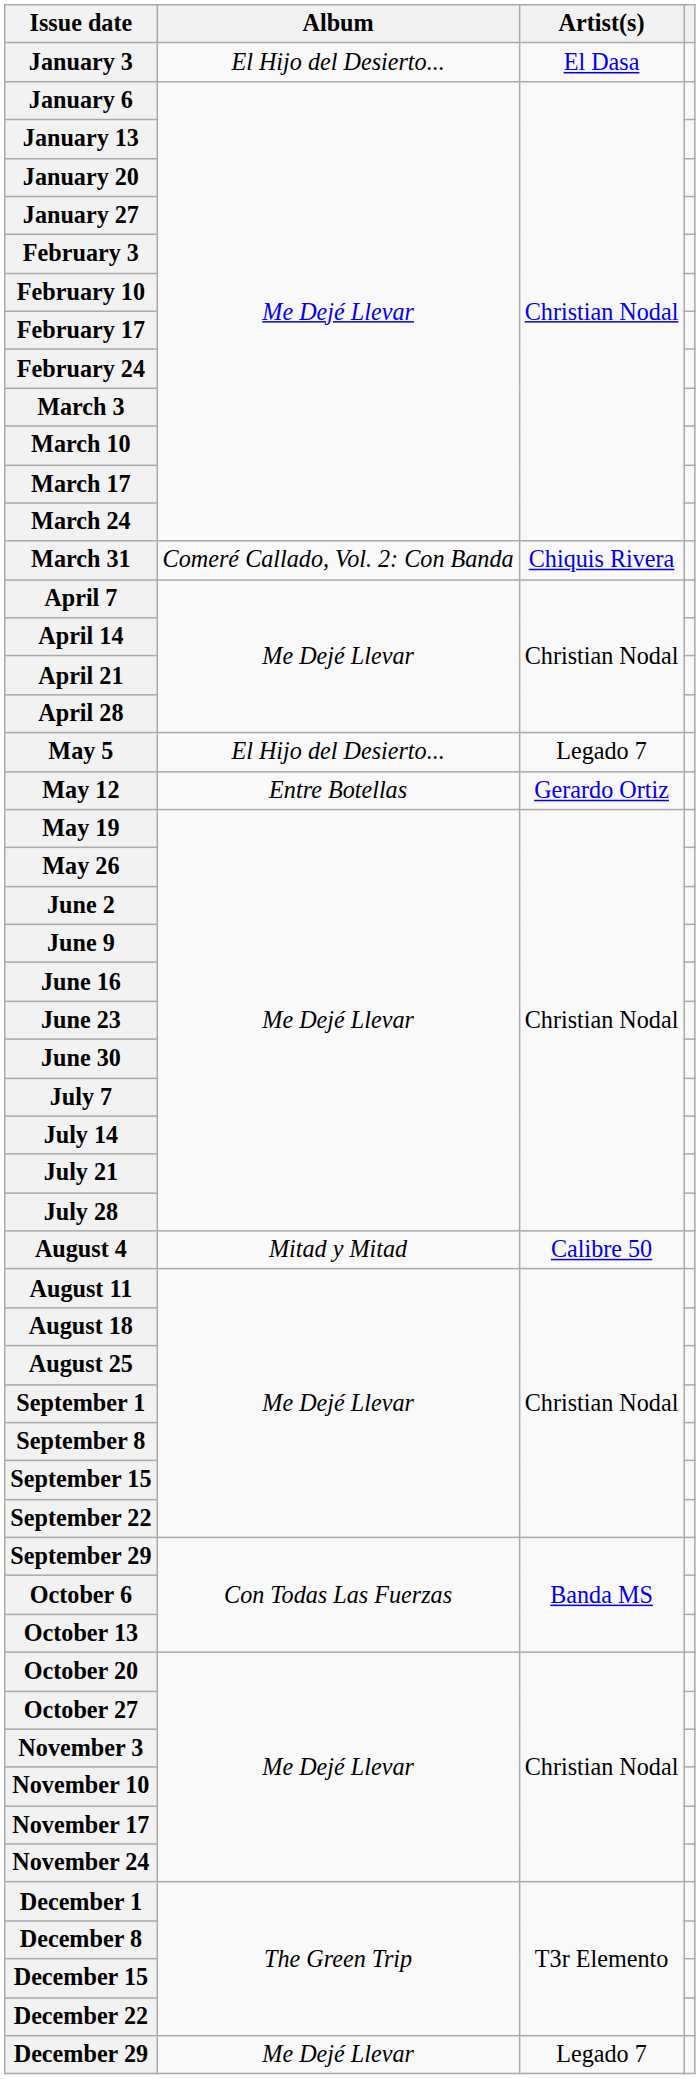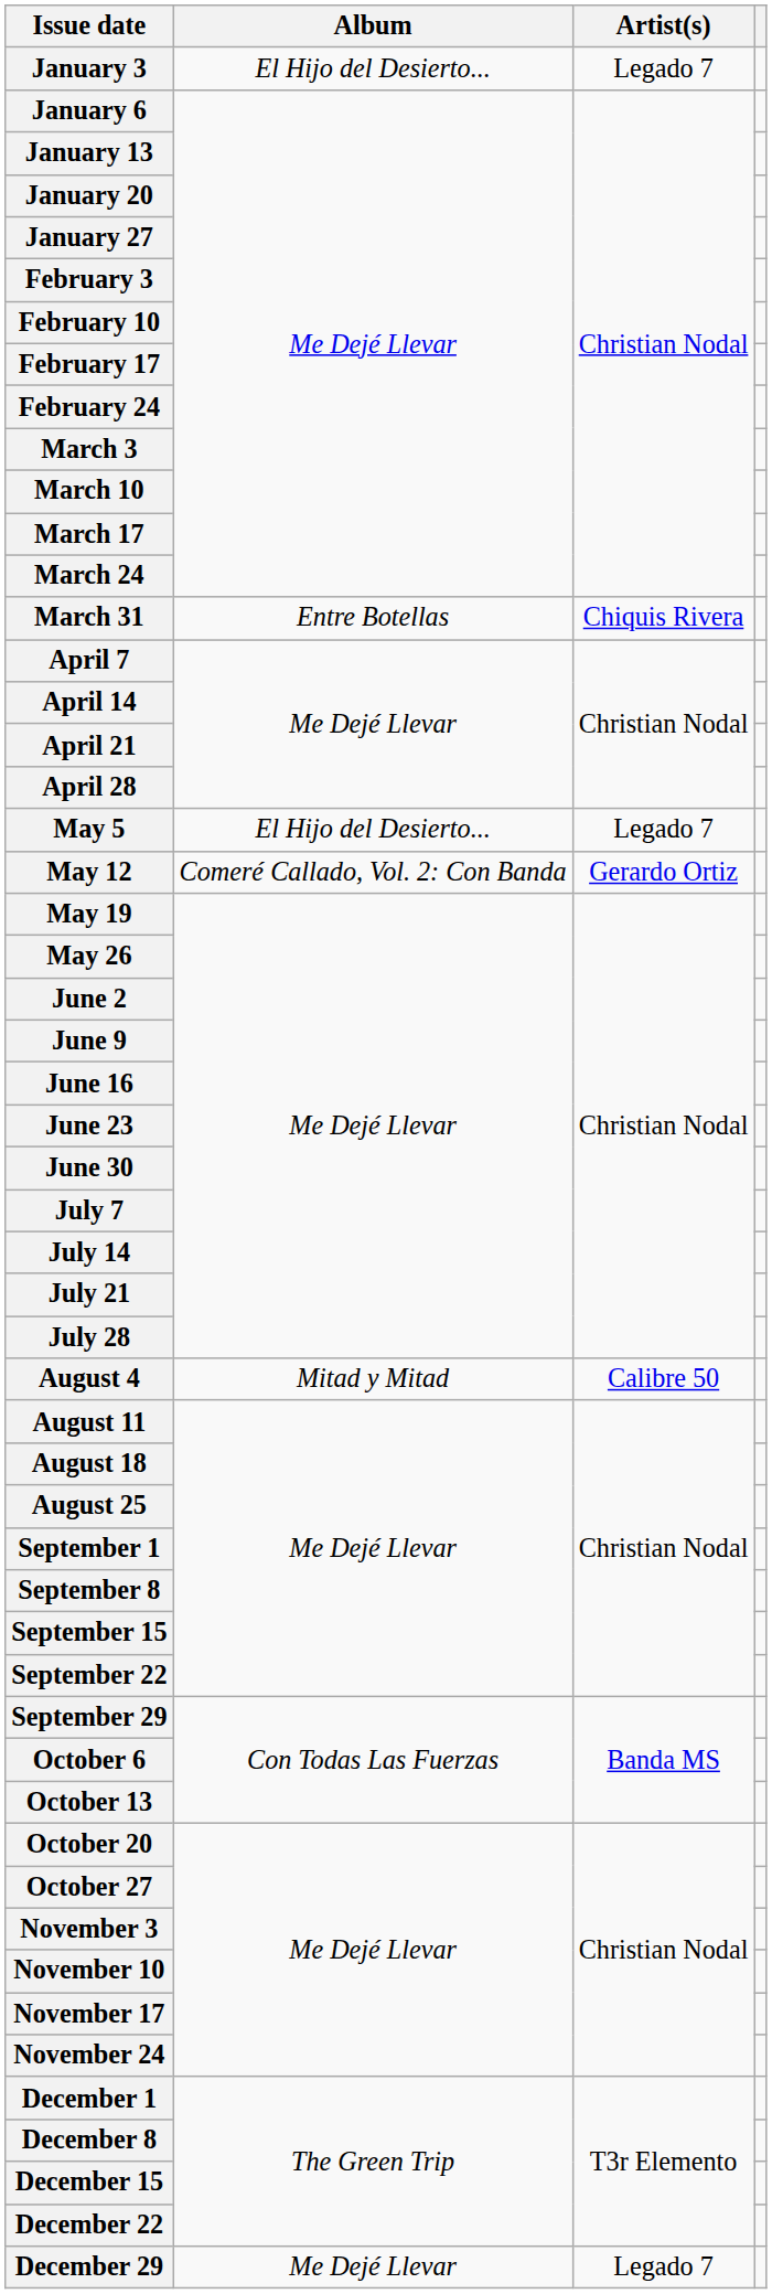January 3 | Artist(s): El Dasa -> Legado 7
March 31 | Album: Comeré Callado, Vol. 2: Con Banda -> Entre Botellas
May 12 | Album: Entre Botellas -> Comeré Callado, Vol. 2: Con Banda
